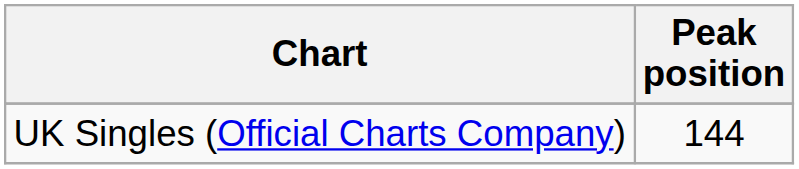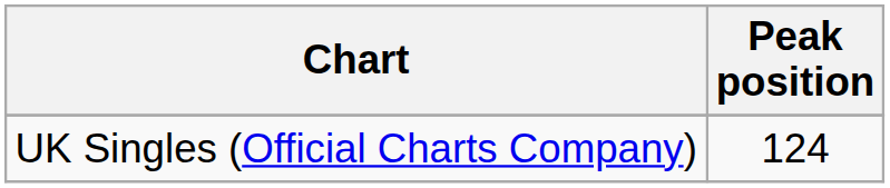UK Singles (Official Charts Company) | Peak position: 144 -> 124
